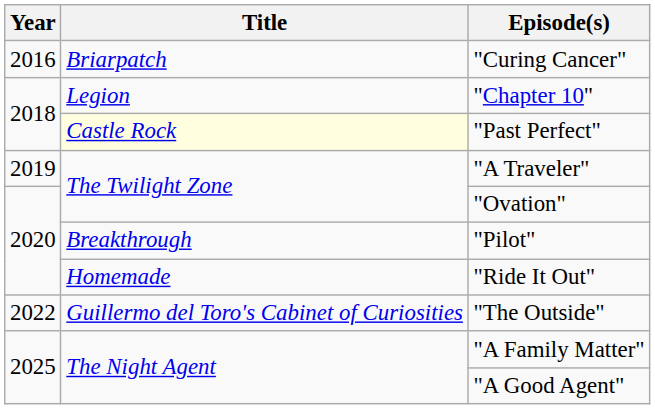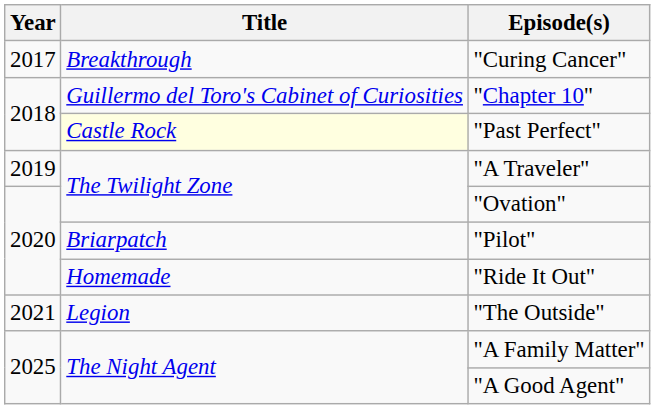"Curing Cancer" | Year: 2016 -> 2017
"Curing Cancer" | Title: Briarpatch -> Breakthrough
"Chapter 10" | Title: Legion -> Guillermo del Toro's Cabinet of Curiosities
"Pilot" | Title: Breakthrough -> Briarpatch
"The Outside" | Year: 2022 -> 2021
"The Outside" | Title: Guillermo del Toro's Cabinet of Curiosities -> Legion
